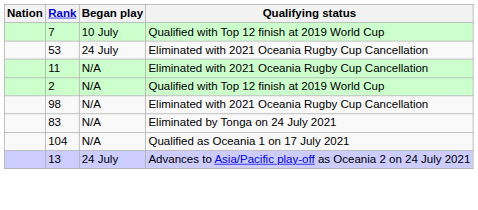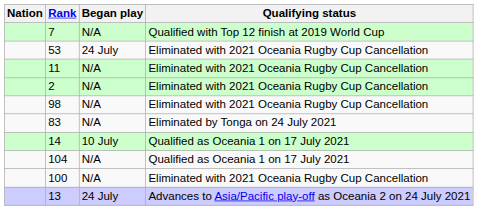7 | Began play: 10 July -> N/A
2 | Qualifying status: Qualified with Top 12 finish at 2019 World Cup -> Eliminated with 2021 Oceania Rugby Cup Cancellation
+ row: 14 | 10 July | Qualified as Oceania 1 on 17 July 2021
+ row: 100 | N/A | Eliminated with 2021 Oceania Rugby Cup Cancellation
